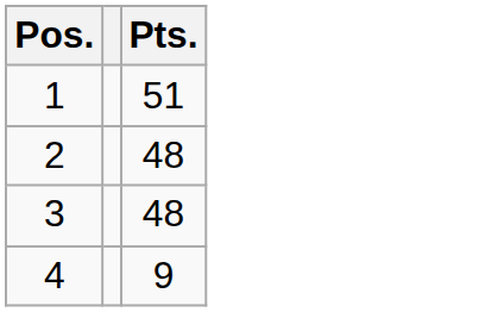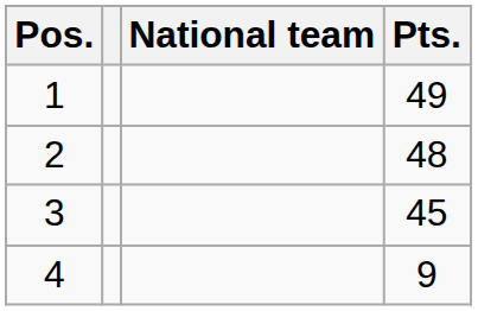+ column: National team
1 | Pts.: 51 -> 49
3 | Pts.: 48 -> 45
